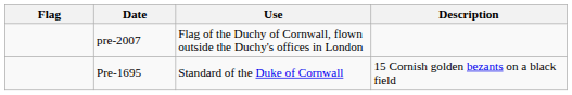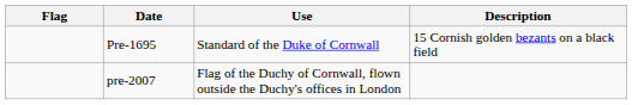rows swapped: Pre-1695 <-> pre-2007
